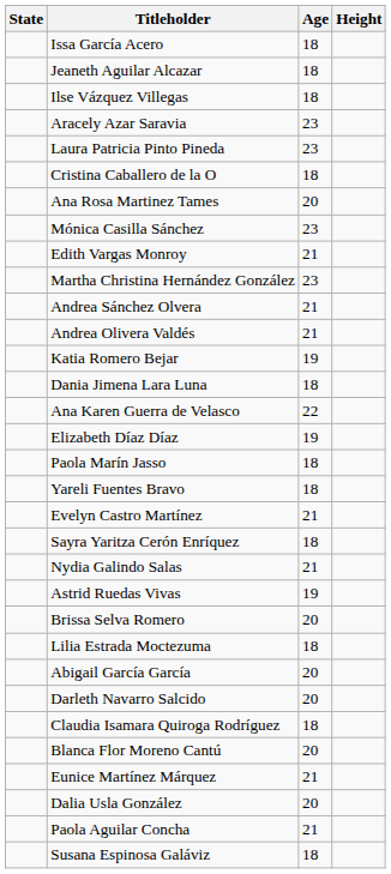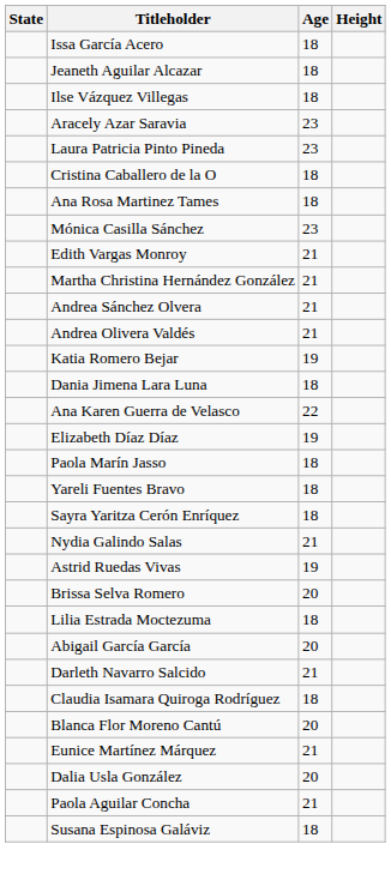Ana Rosa Martinez Tames | Age: 20 -> 18
Martha Christina Hernández González | Age: 23 -> 21
- row: Evelyn Castro Martínez | 21
Darleth Navarro Salcido | Age: 20 -> 21
